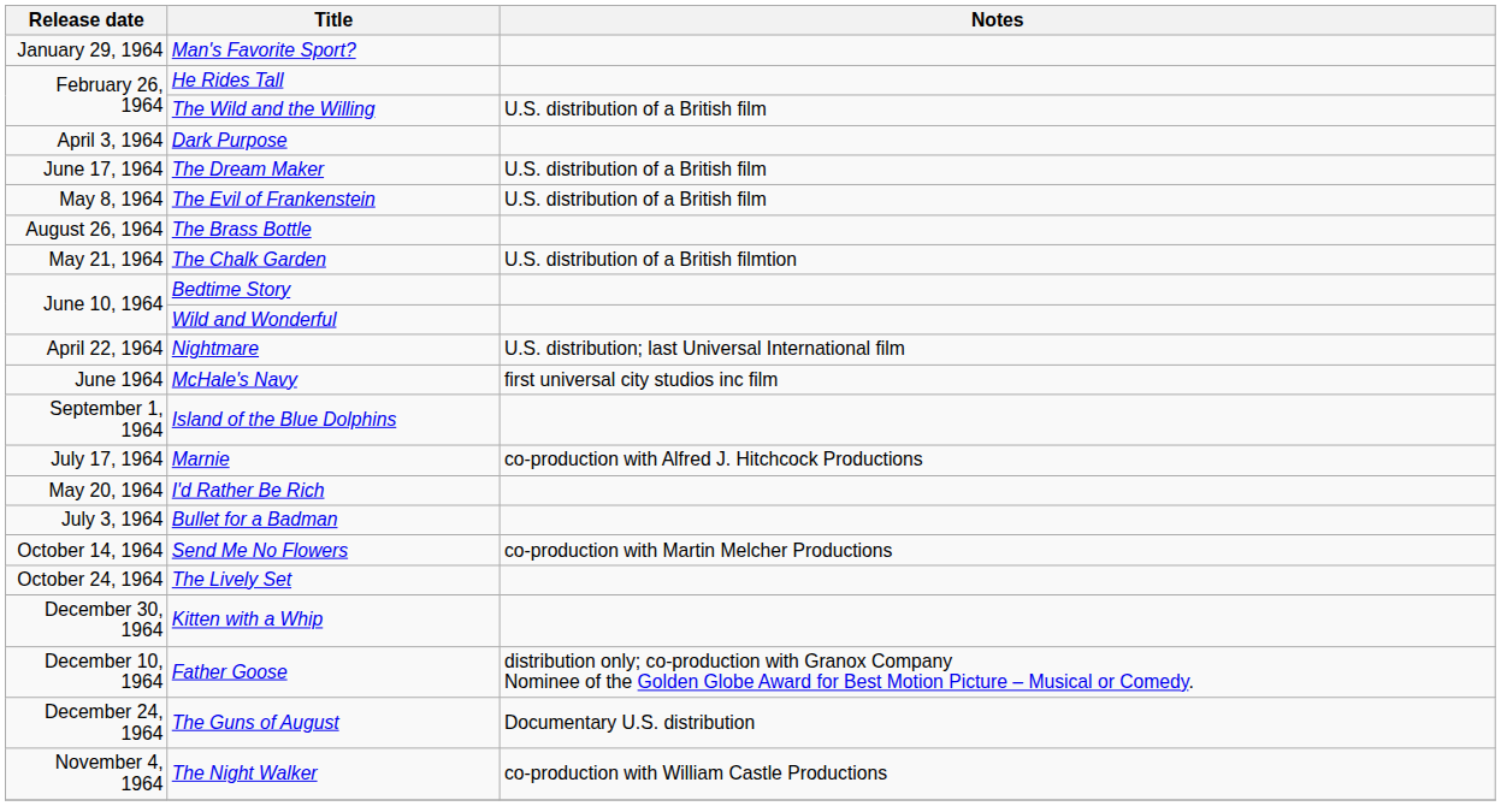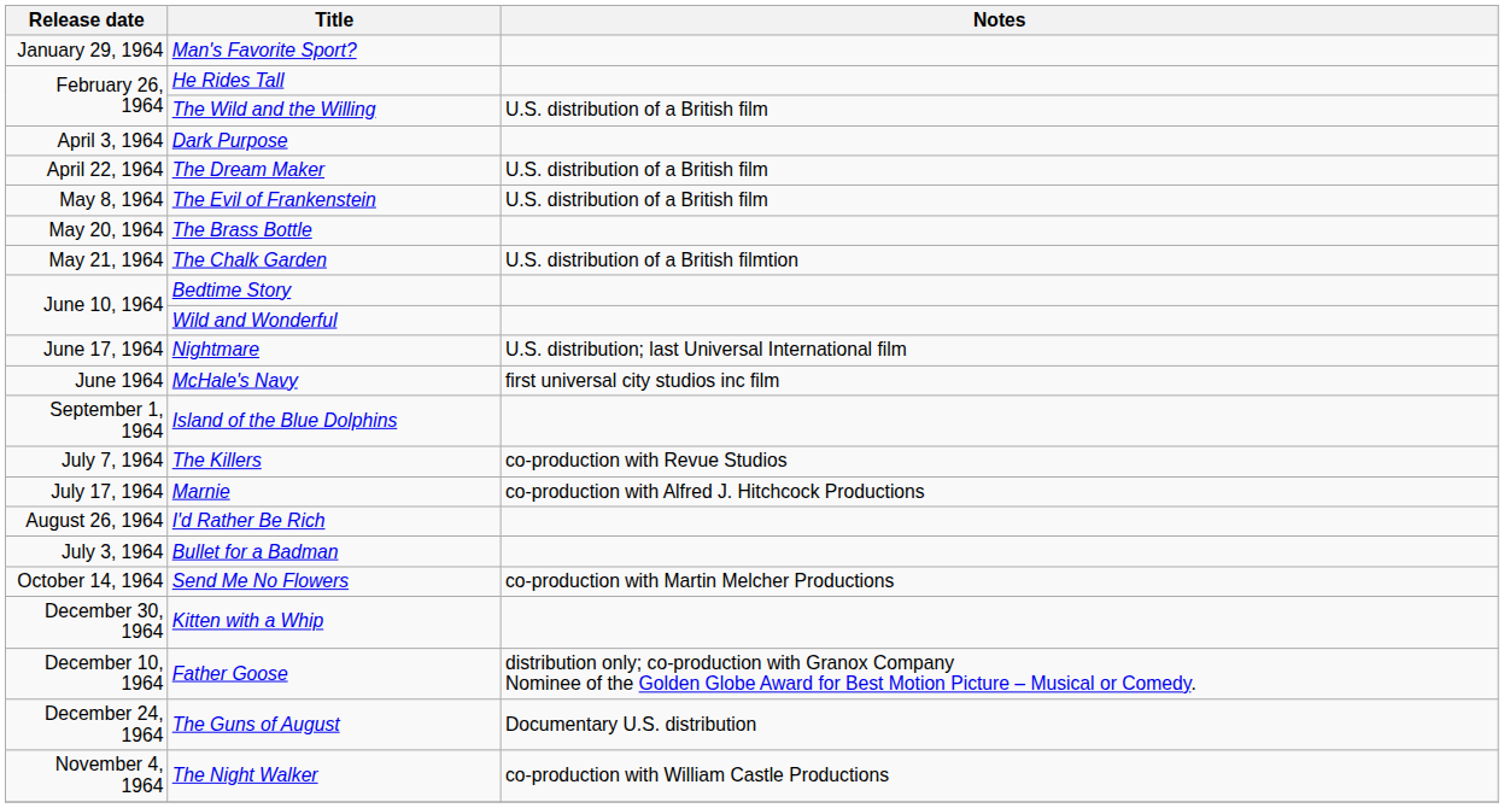The Dream Maker | Release date: June 17, 1964 -> April 22, 1964
The Brass Bottle | Release date: August 26, 1964 -> May 20, 1964
Nightmare | Release date: April 22, 1964 -> June 17, 1964
+ row: July 7, 1964 | The Killers | co-production with Revue Studios
I'd Rather Be Rich | Release date: May 20, 1964 -> August 26, 1964
- row: October 24, 1964 | The Lively Set
